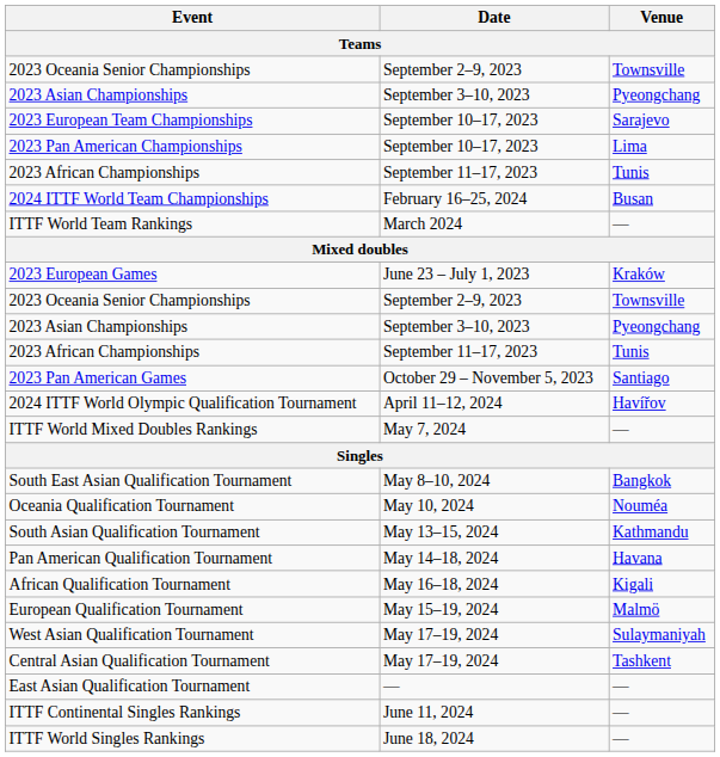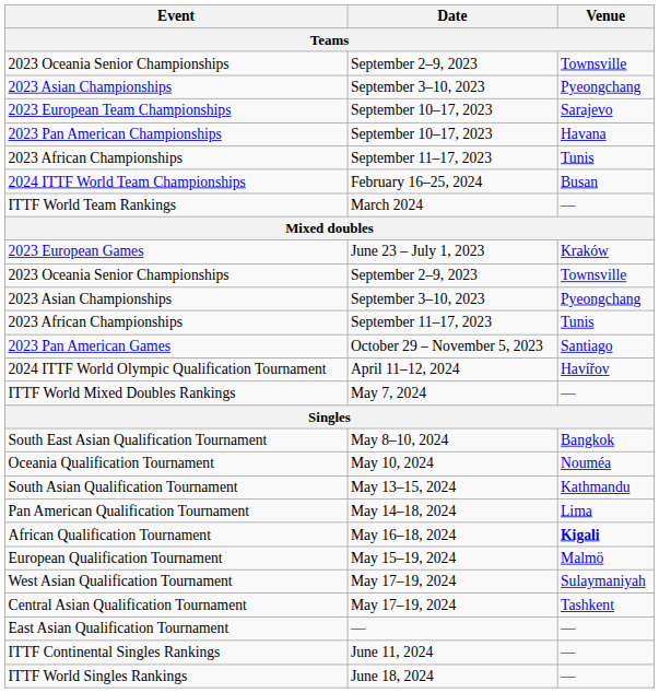2023 Pan American Championships | Venue: Lima -> Havana
Pan American Qualification Tournament | Venue: Havana -> Lima
African Qualification Tournament | Venue: normal -> bold
